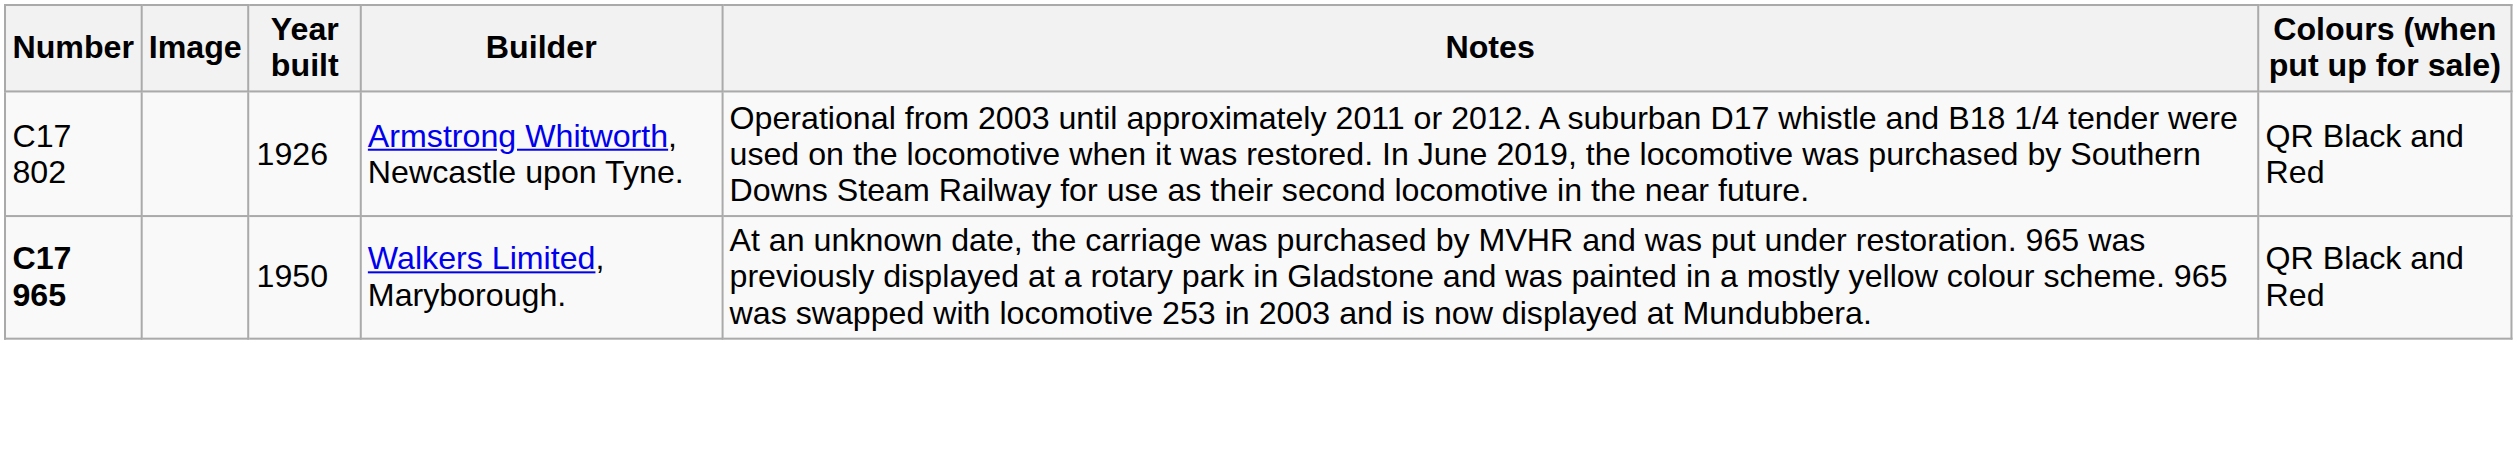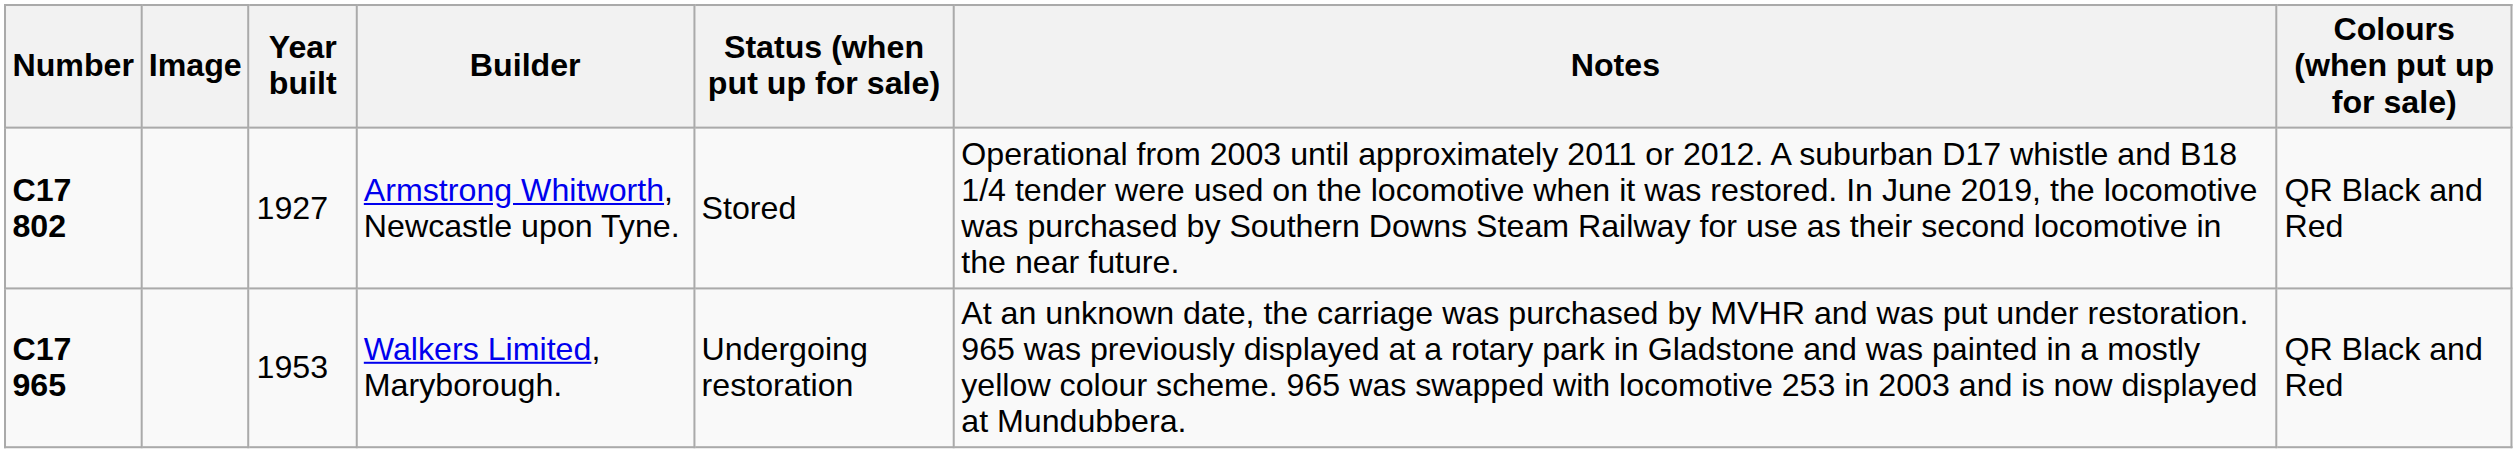+ column: Status (when put up for sale) | Stored | Undergoing restoration
Armstrong Whitworth, Newcastle upon Tyne. | Number: normal -> bold
Armstrong Whitworth, Newcastle upon Tyne. | Year built: 1926 -> 1927
Walkers Limited, Maryborough. | Year built: 1950 -> 1953
